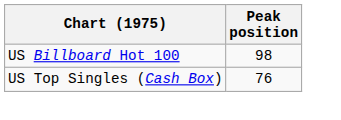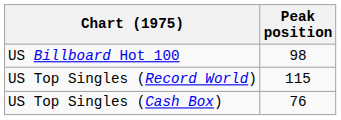+ row: US Top Singles (Record World) | 115
